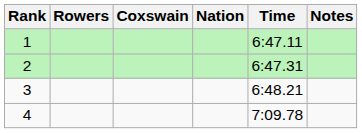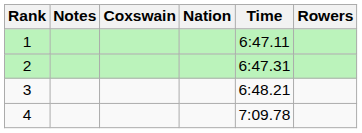columns swapped: Rowers <-> Notes
